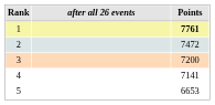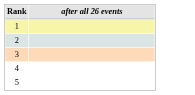- column: Points | 7761 | 7472 | 7200 | 7141 | 6653
